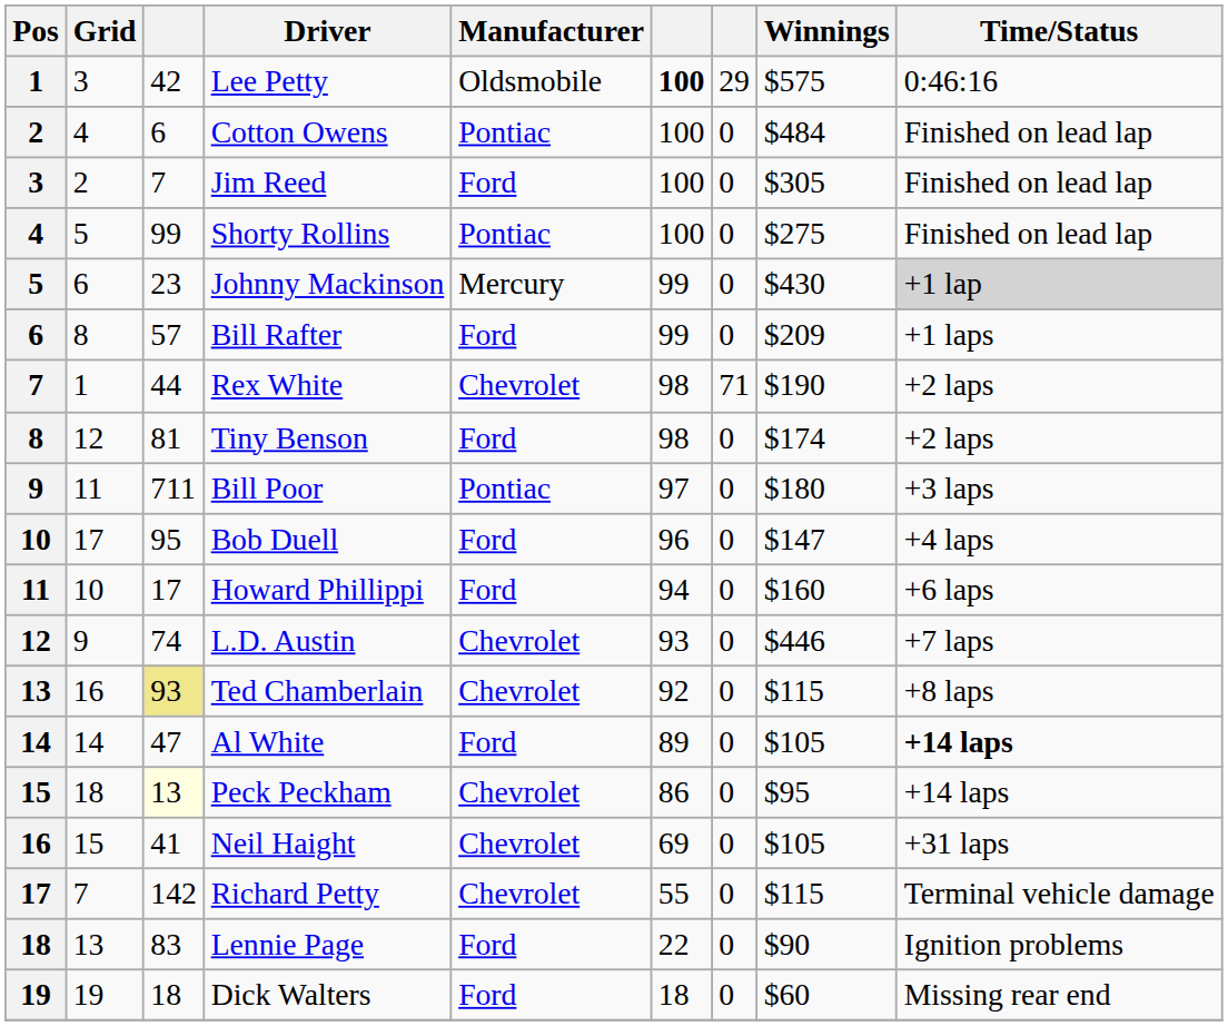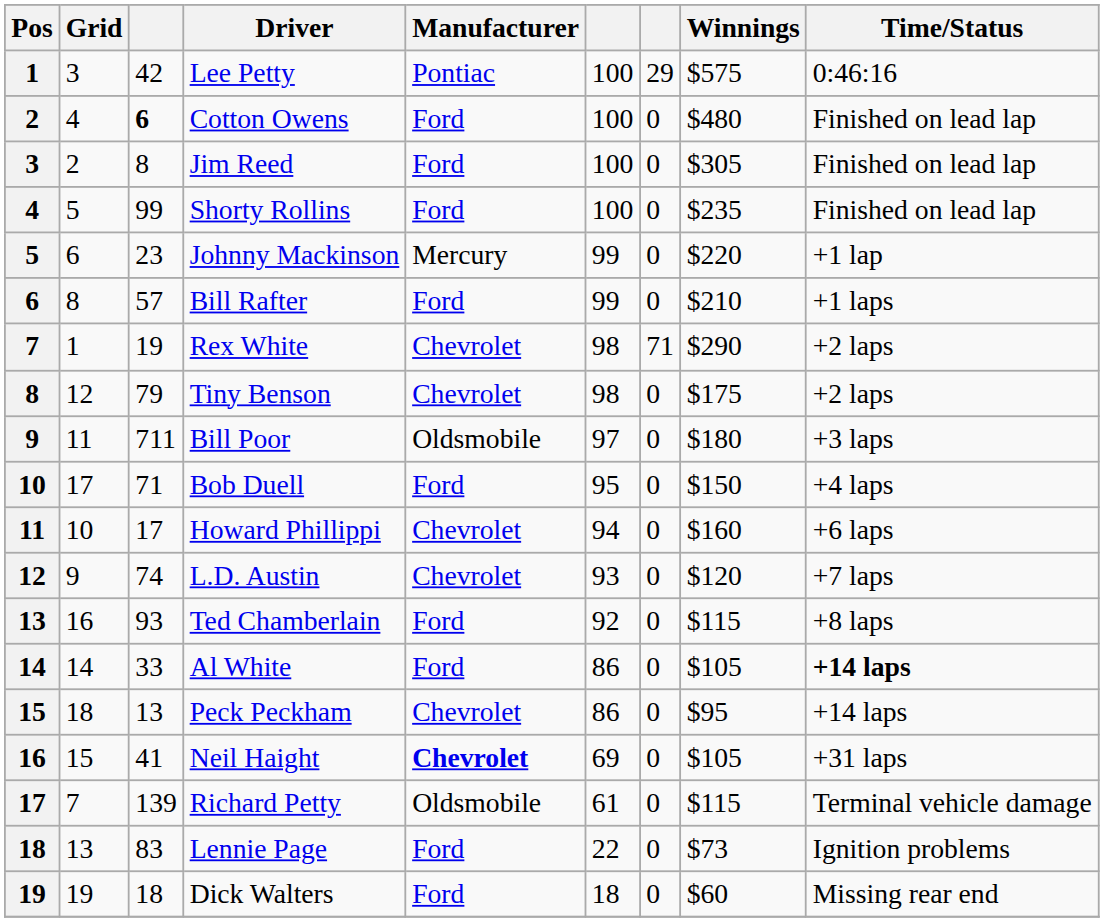Lee Petty | Manufacturer: Oldsmobile -> Pontiac
Lee Petty | column 6: bold -> normal
Cotton Owens | column 3: normal -> bold
Cotton Owens | Manufacturer: Pontiac -> Ford
Cotton Owens | Winnings: $484 -> $480
Jim Reed | column 3: 7 -> 8
Shorty Rollins | Manufacturer: Pontiac -> Ford
Shorty Rollins | Winnings: $275 -> $235
Johnny Mackinson | Winnings: $430 -> $220
Johnny Mackinson | Time/Status: lightgrey background -> no background
Bill Rafter | Winnings: $209 -> $210
Rex White | column 3: 44 -> 19
Rex White | Winnings: $190 -> $290
Tiny Benson | column 3: 81 -> 79
Tiny Benson | Manufacturer: Ford -> Chevrolet
Tiny Benson | Winnings: $174 -> $175
Bill Poor | Manufacturer: Pontiac -> Oldsmobile
Bob Duell | column 3: 95 -> 71
Bob Duell | column 6: 96 -> 95
Bob Duell | Winnings: $147 -> $150
Howard Phillippi | Manufacturer: Ford -> Chevrolet
L.D. Austin | Winnings: $446 -> $120
Ted Chamberlain | column 3: khaki background -> no background
Ted Chamberlain | Manufacturer: Chevrolet -> Ford
Al White | column 3: 47 -> 33
Al White | column 6: 89 -> 86
Peck Peckham | column 3: lightyellow background -> no background
Neil Haight | Manufacturer: normal -> bold
Richard Petty | column 3: 142 -> 139
Richard Petty | Manufacturer: Chevrolet -> Oldsmobile
Richard Petty | column 6: 55 -> 61
Lennie Page | Winnings: $90 -> $73
